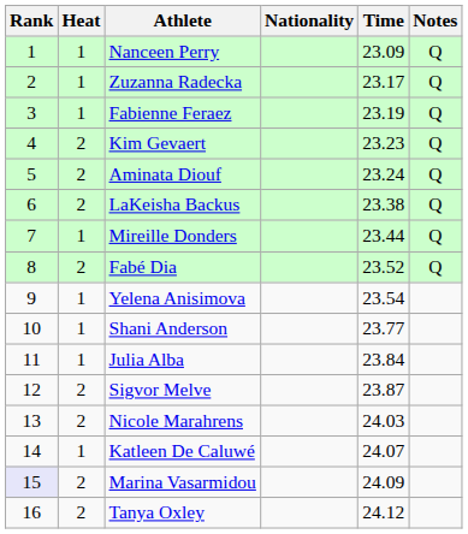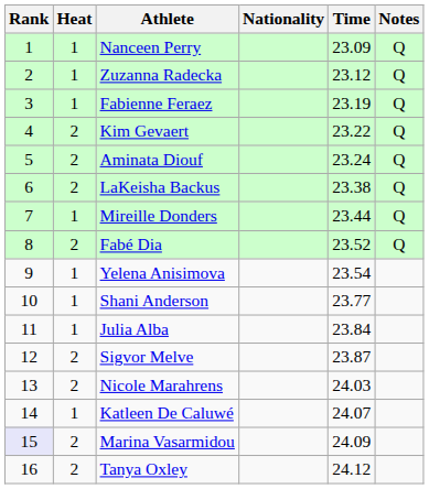Zuzanna Radecka | Time: 23.17 -> 23.12
Kim Gevaert | Time: 23.23 -> 23.22
